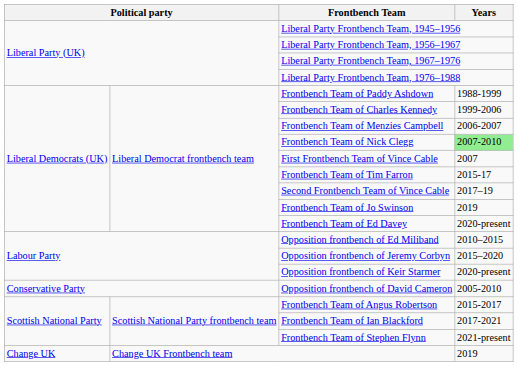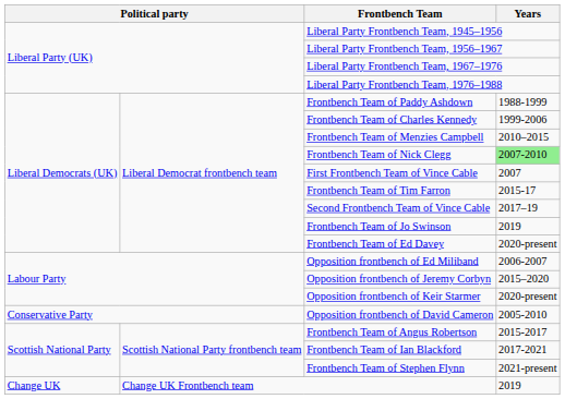Frontbench Team of Menzies Campbell | Years: 2006-2007 -> 2010–2015
Opposition frontbench of Ed Miliband | Years: 2010–2015 -> 2006-2007
